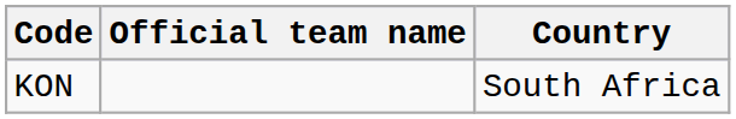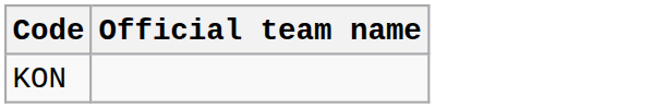- column: Country | South Africa
